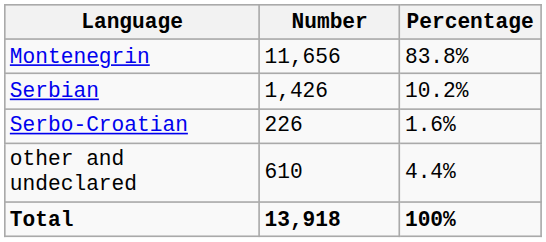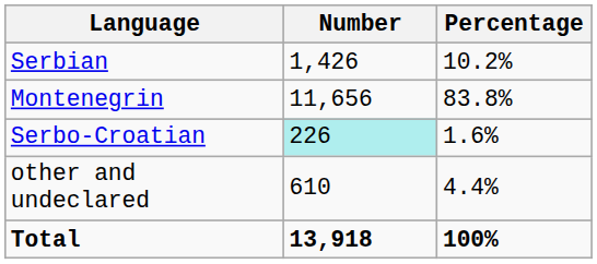rows swapped: Montenegrin <-> Serbian
Serbo-Croatian | Number: no background -> paleturquoise background
